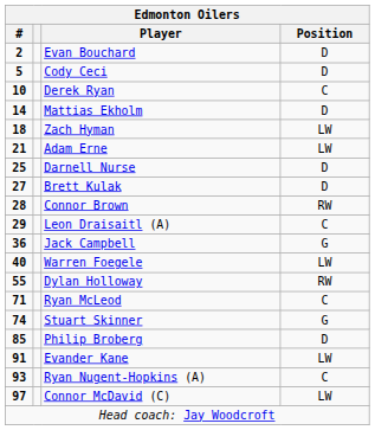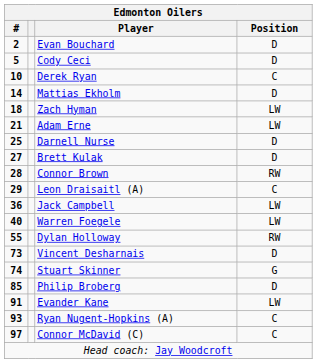Jack Campbell | Position: G -> LW
- row: 71 | Ryan McLeod | C
+ row: 73 | Vincent Desharnais | D
Connor McDavid (C) | Position: LW -> C
